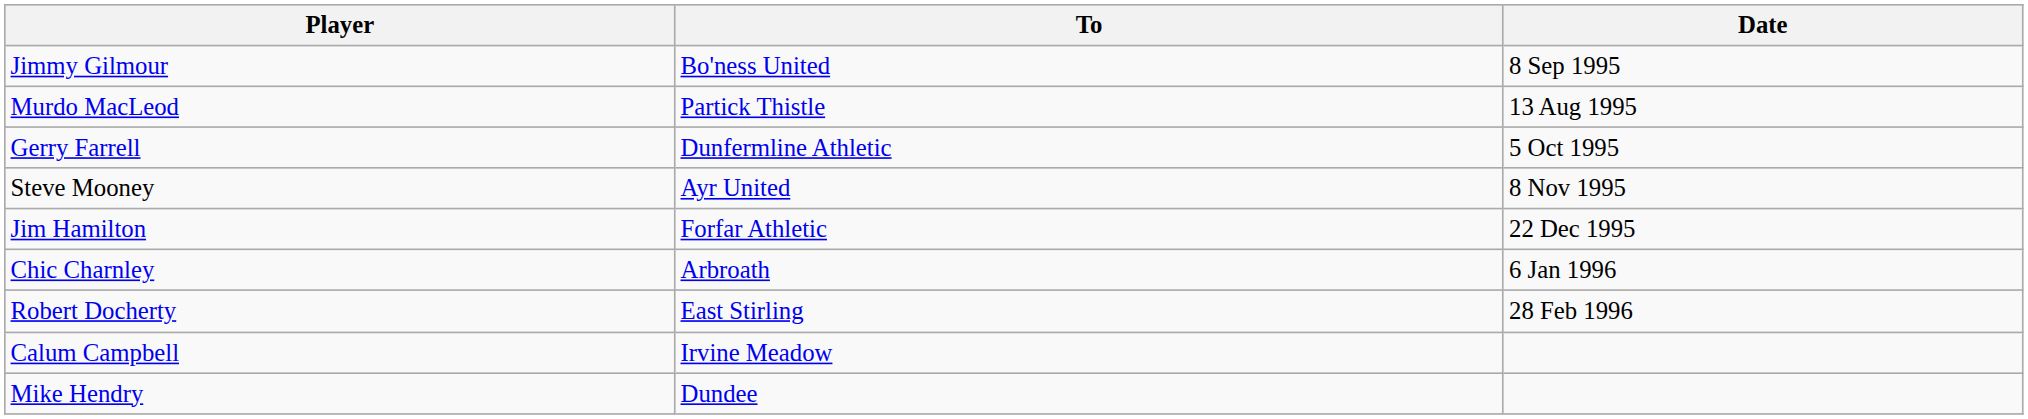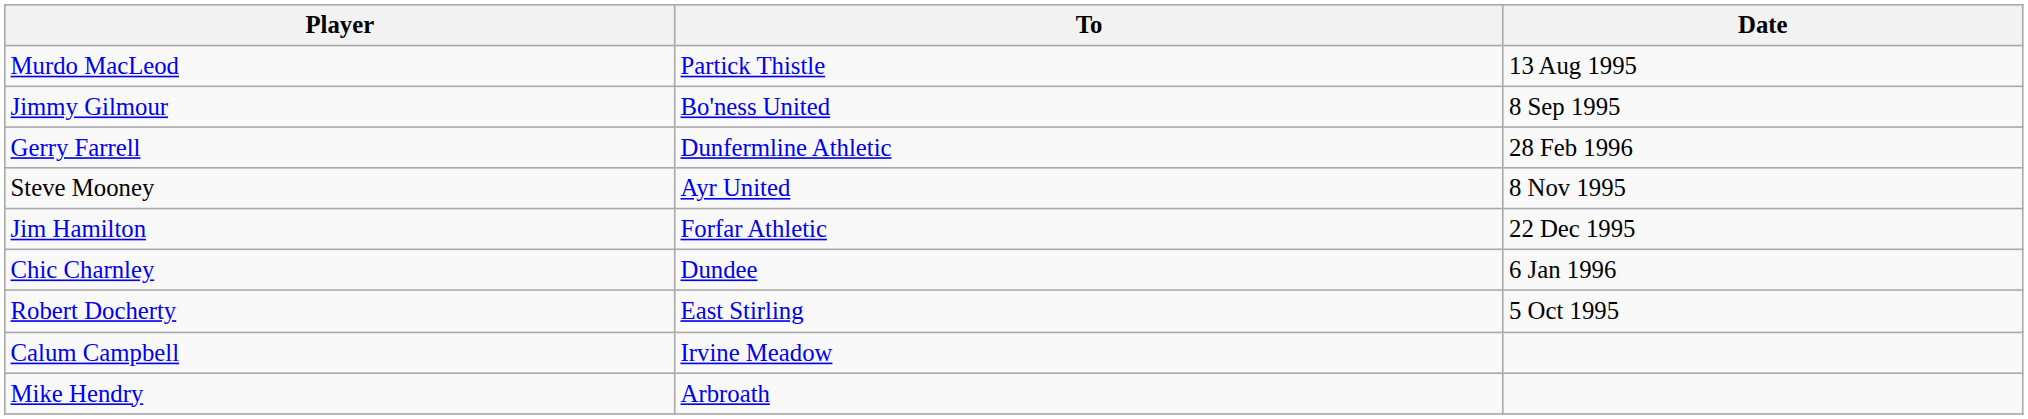rows swapped: Murdo MacLeod <-> Jimmy Gilmour
Gerry Farrell | Date: 5 Oct 1995 -> 28 Feb 1996
Chic Charnley | To: Arbroath -> Dundee
Robert Docherty | Date: 28 Feb 1996 -> 5 Oct 1995
Mike Hendry | To: Dundee -> Arbroath
